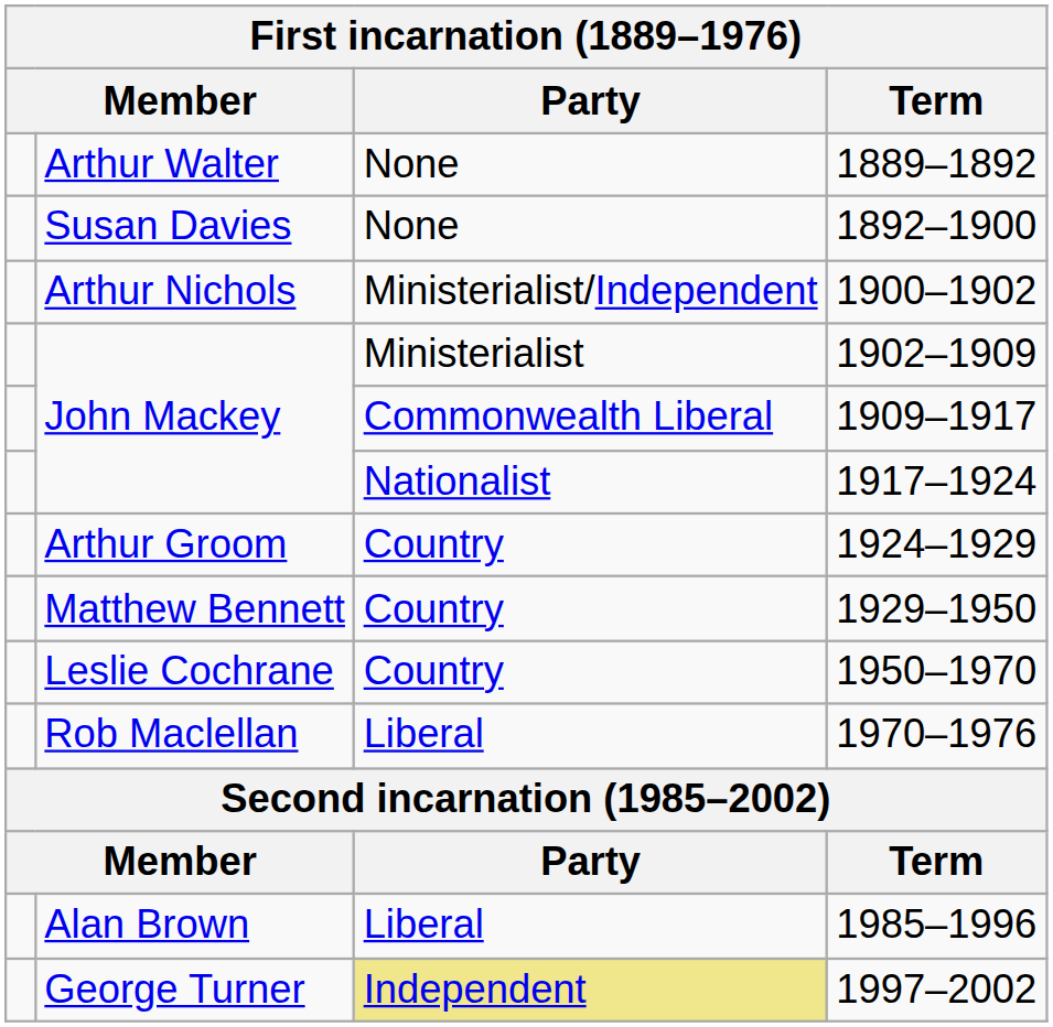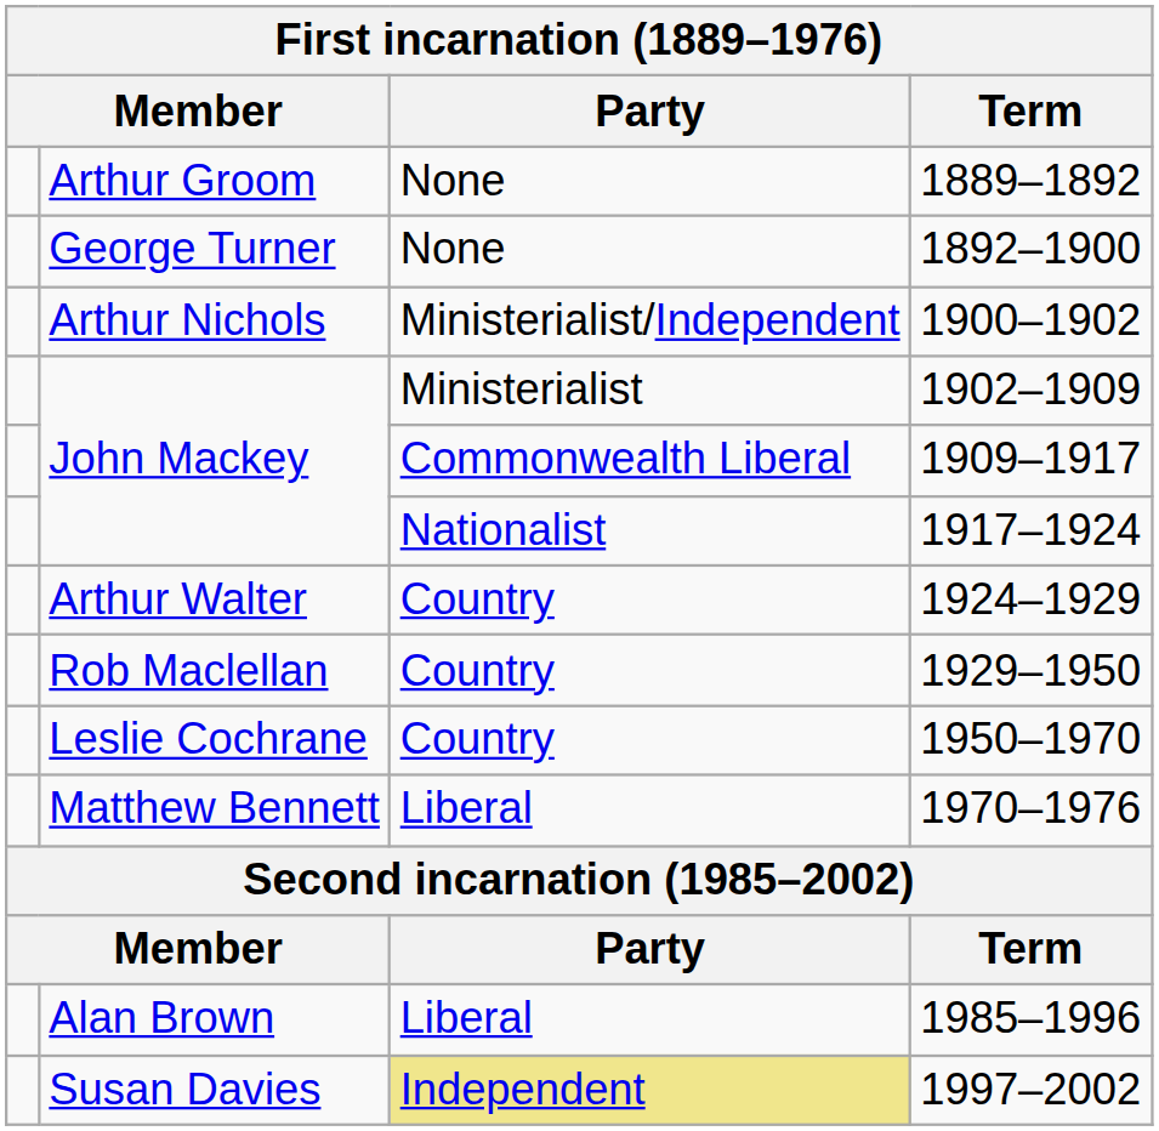1889–1892 | column 2: Arthur Walter -> Arthur Groom
1892–1900 | column 2: Susan Davies -> George Turner
1924–1929 | column 2: Arthur Groom -> Arthur Walter
1929–1950 | column 2: Matthew Bennett -> Rob Maclellan
1970–1976 | column 2: Rob Maclellan -> Matthew Bennett
1997–2002 | column 2: George Turner -> Susan Davies
